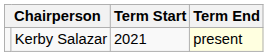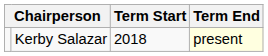Kerby Salazar | Term Start: 2021 -> 2018
